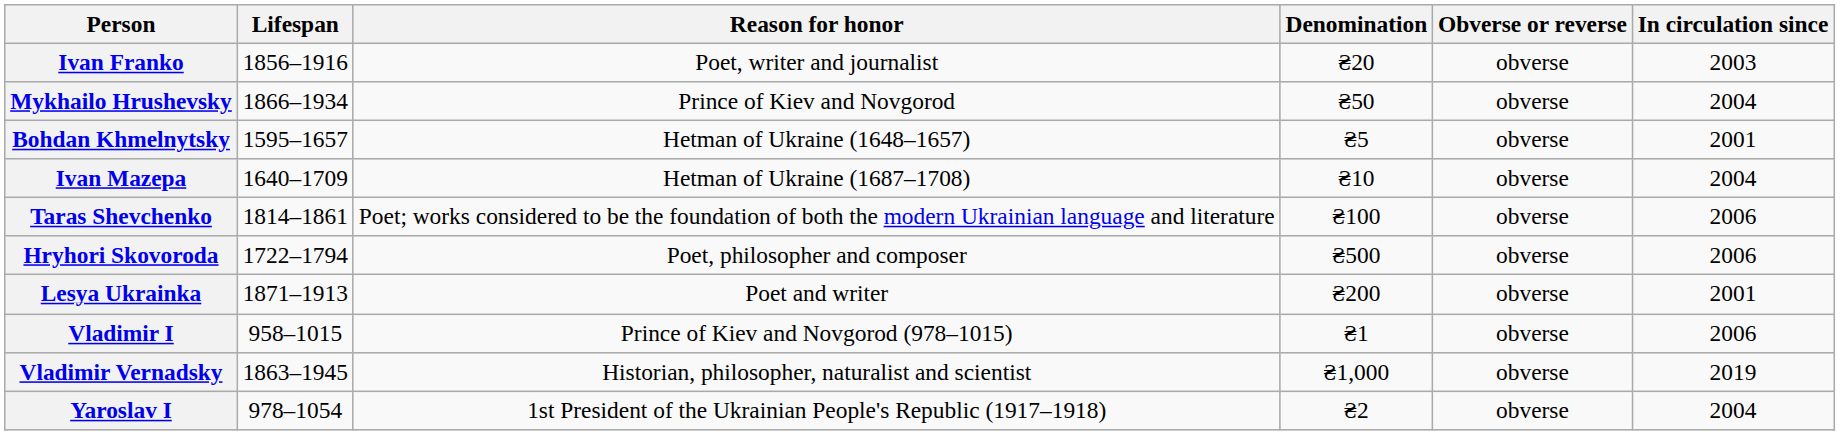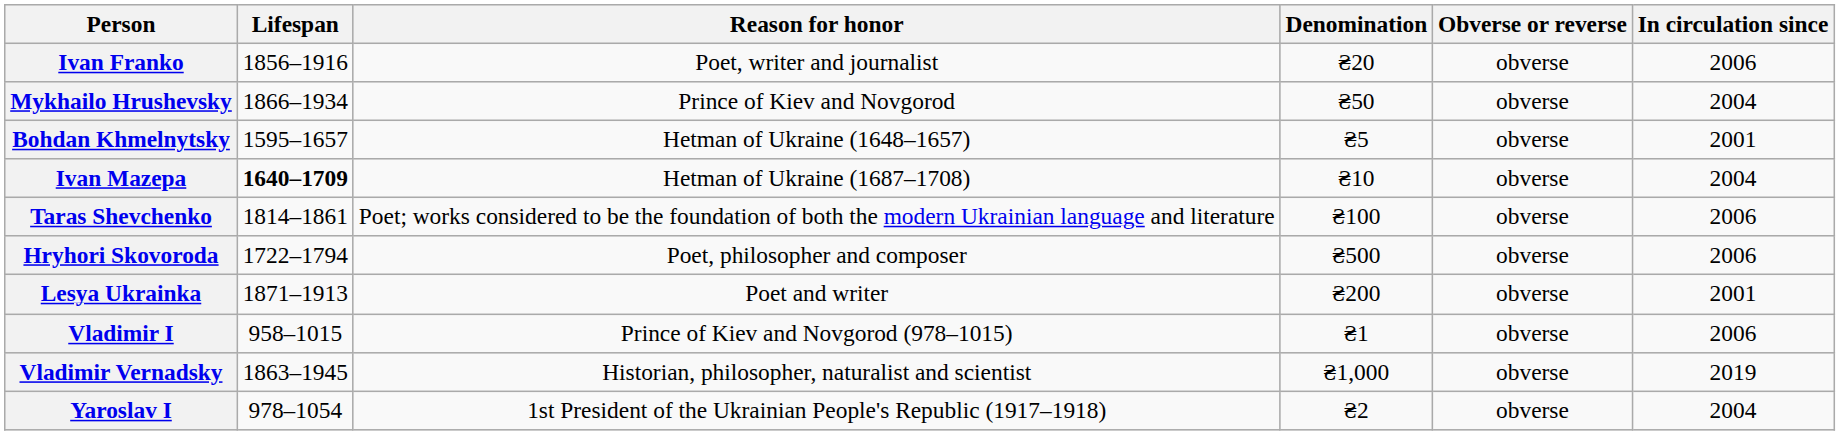Ivan Franko | In circulation since: 2003 -> 2006
Ivan Mazepa | Lifespan: normal -> bold
